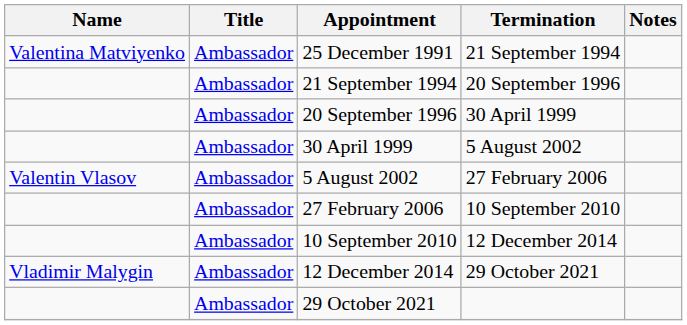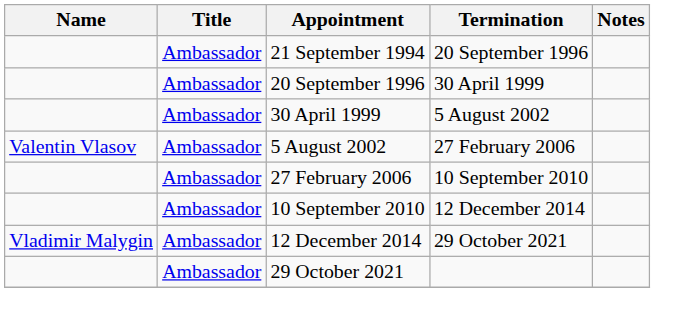- row: Valentina Matviyenko | Ambassador | 25 December 1991 | 21 September 1994
